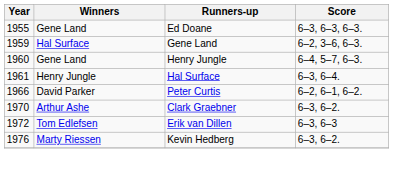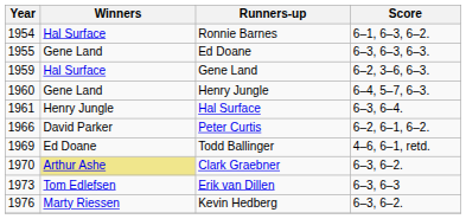+ row: 1954 | Hal Surface | Ronnie Barnes | 6–1, 6–3, 6–2.
+ row: 1969 | Ed Doane | Todd Ballinger | 4–6, 6–1, retd.
Clark Graebner | Winners: no background -> khaki background
Erik van Dillen | Year: 1972 -> 1973
